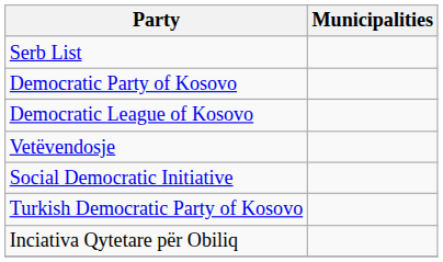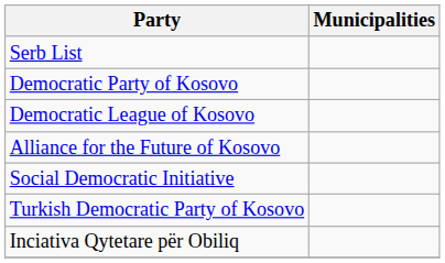+ row: Alliance for the Future of Kosovo
- row: Vetëvendosje
